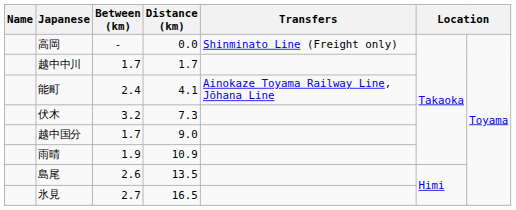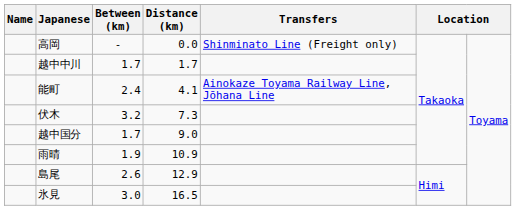島尾 | Distance (km): 13.5 -> 12.9
氷見 | Between (km): 2.7 -> 3.0
